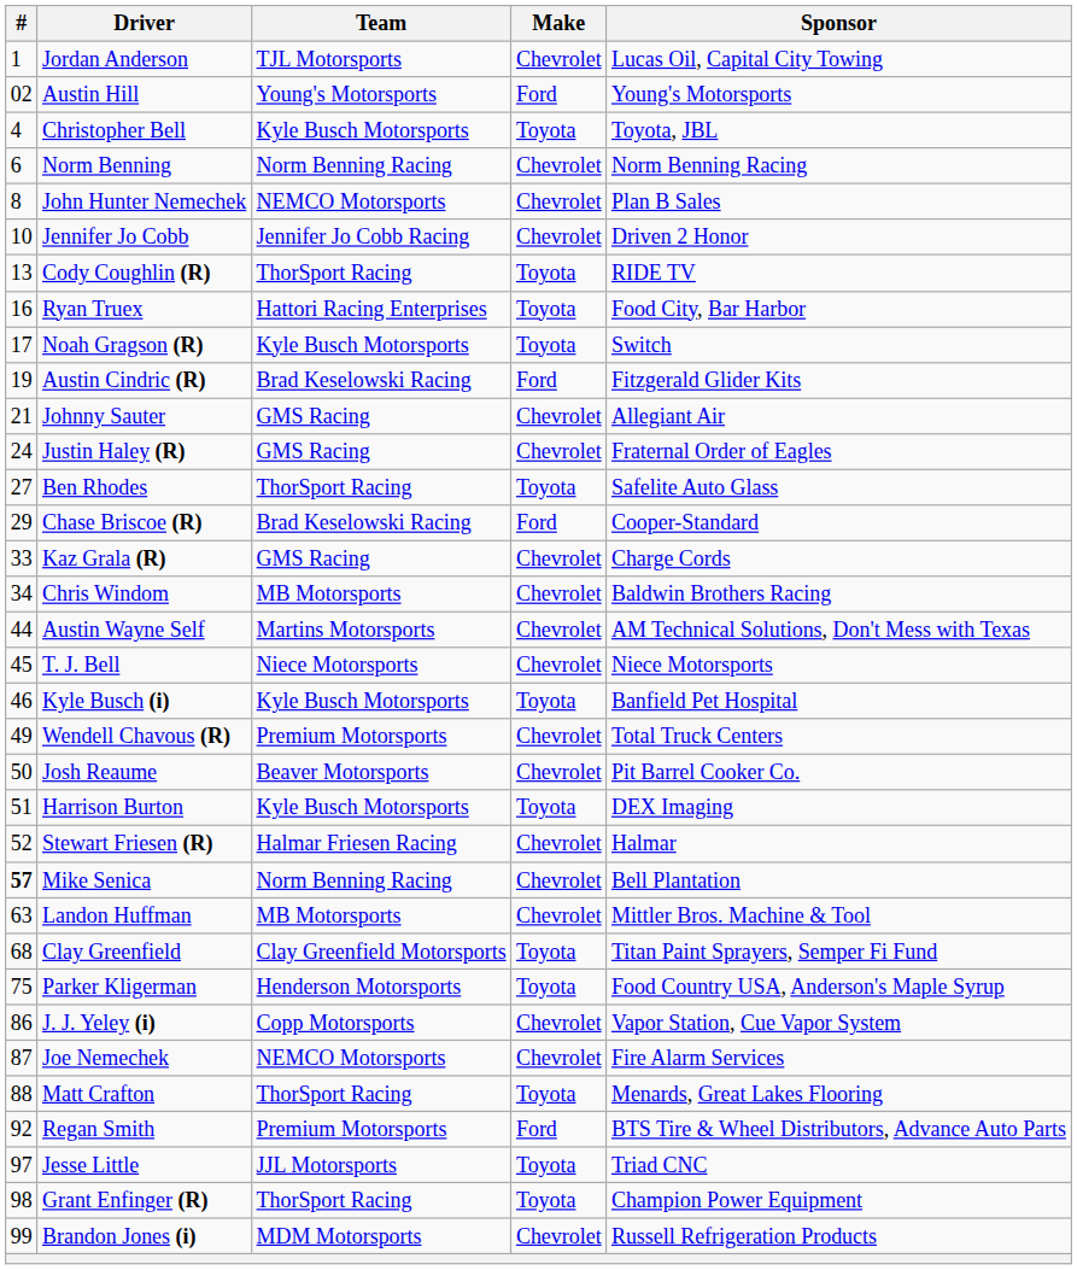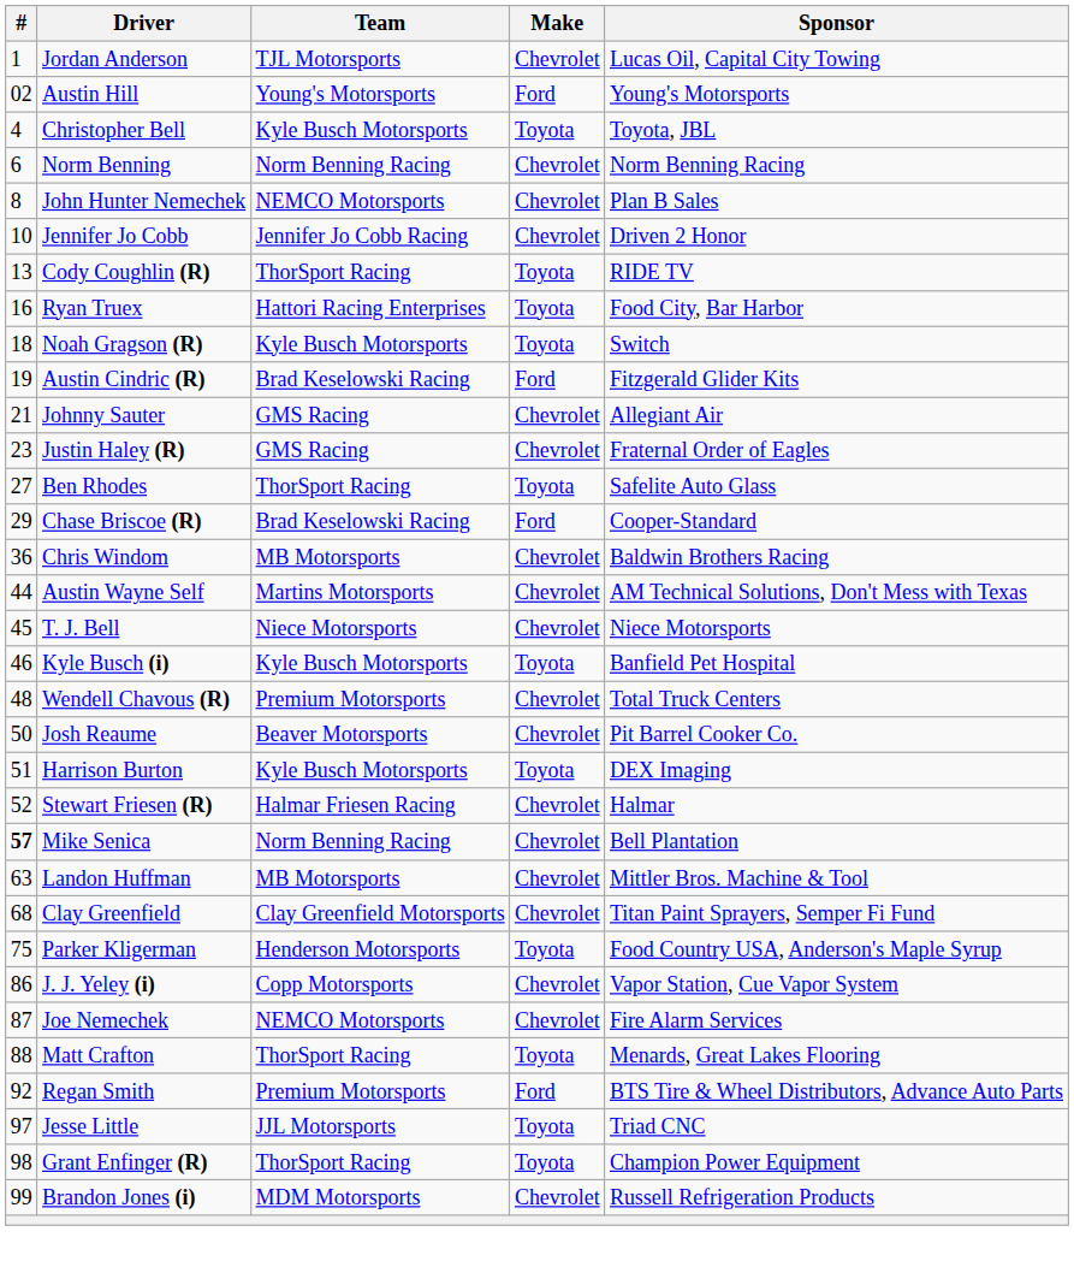Noah Gragson (R) | #: 17 -> 18
Justin Haley (R) | #: 24 -> 23
- row: 33 | Kaz Grala (R) | GMS Racing | Chevrolet | Charge Cords
Chris Windom | #: 34 -> 36
Wendell Chavous (R) | #: 49 -> 48
Clay Greenfield | Make: Toyota -> Chevrolet
